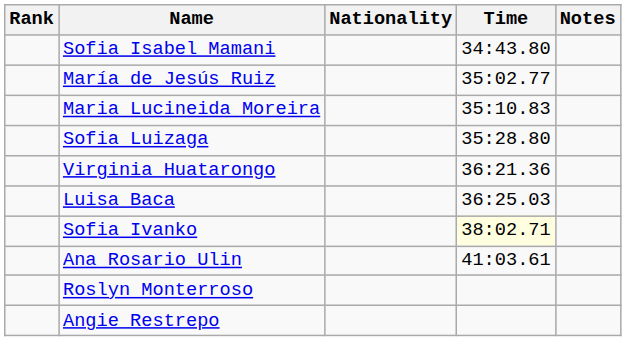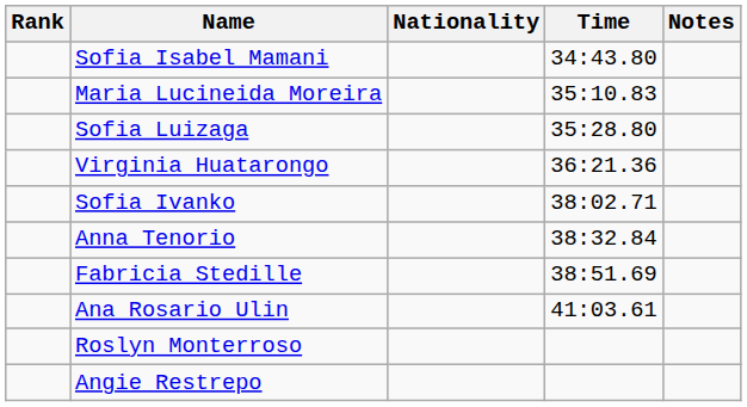- row: María de Jesús Ruiz | 35:02.77
- row: Luisa Baca | 36:25.03
Sofia Ivanko | Time: lightyellow background -> no background
+ row: Anna Tenorio | 38:32.84
+ row: Fabricia Stedille | 38:51.69
